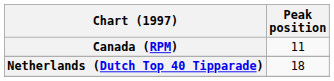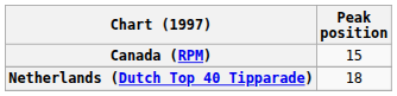Canada (RPM) | Peak position: 11 -> 15
